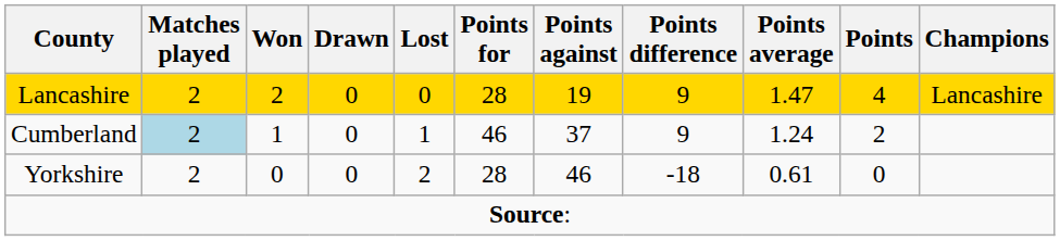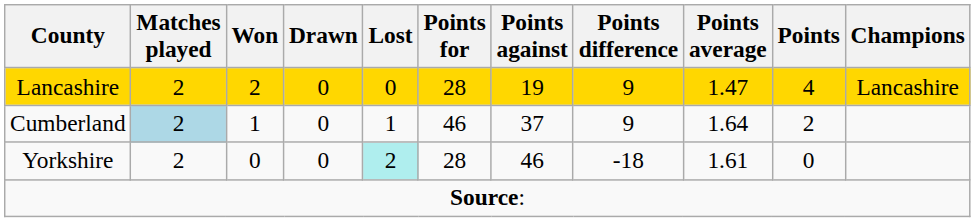Cumberland | Points average: 1.24 -> 1.64
Yorkshire | Lost: no background -> paleturquoise background
Yorkshire | Points average: 0.61 -> 1.61
